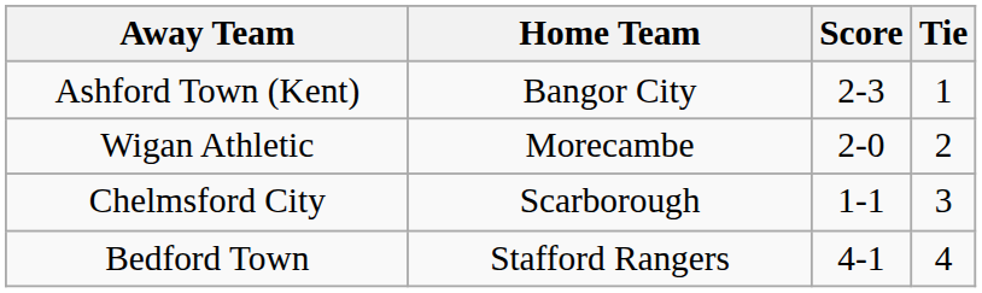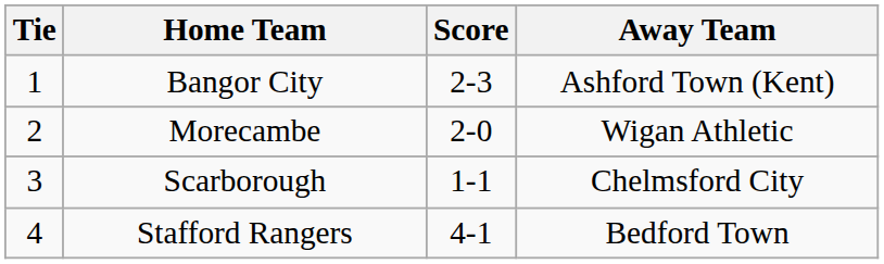columns swapped: Tie <-> Away Team
